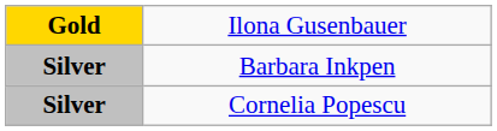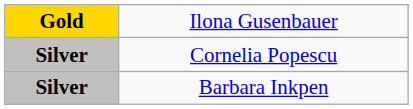rows swapped: Cornelia Popescu <-> Barbara Inkpen
